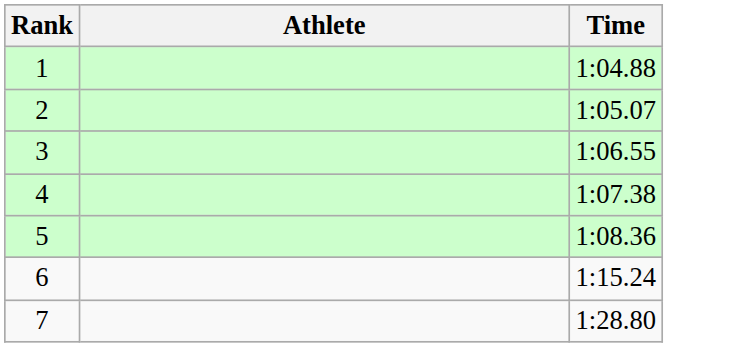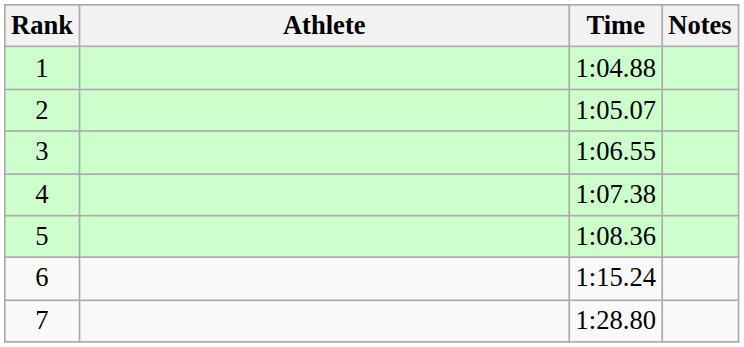+ column: Notes
